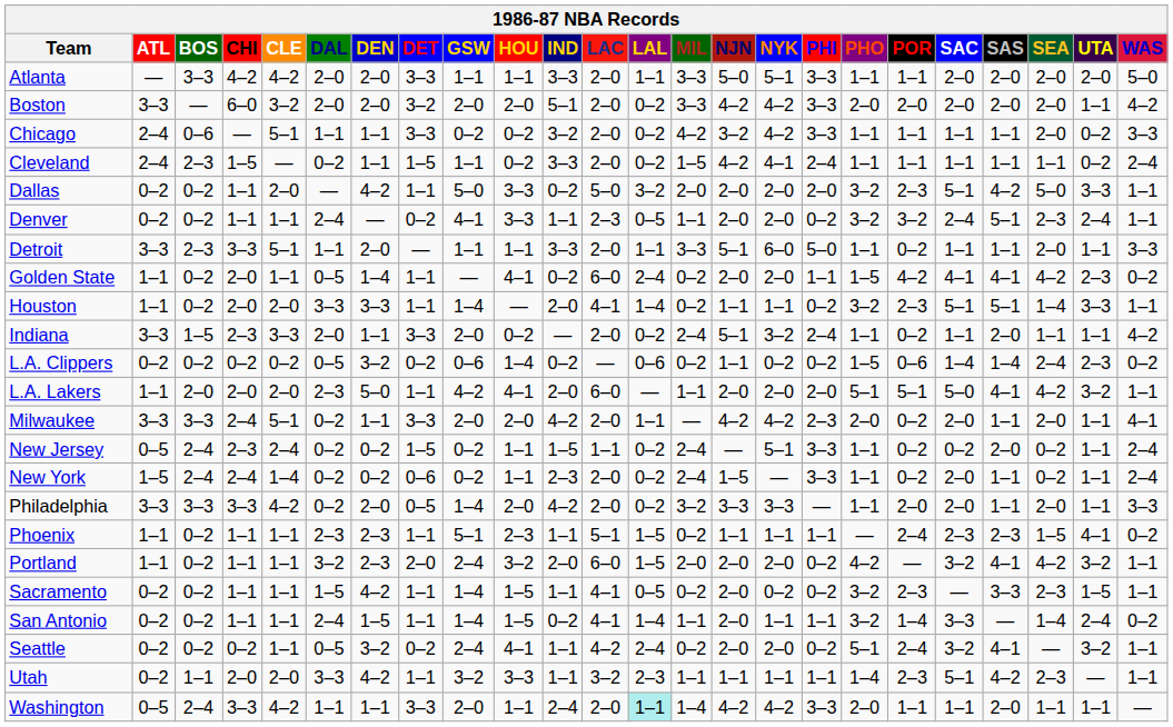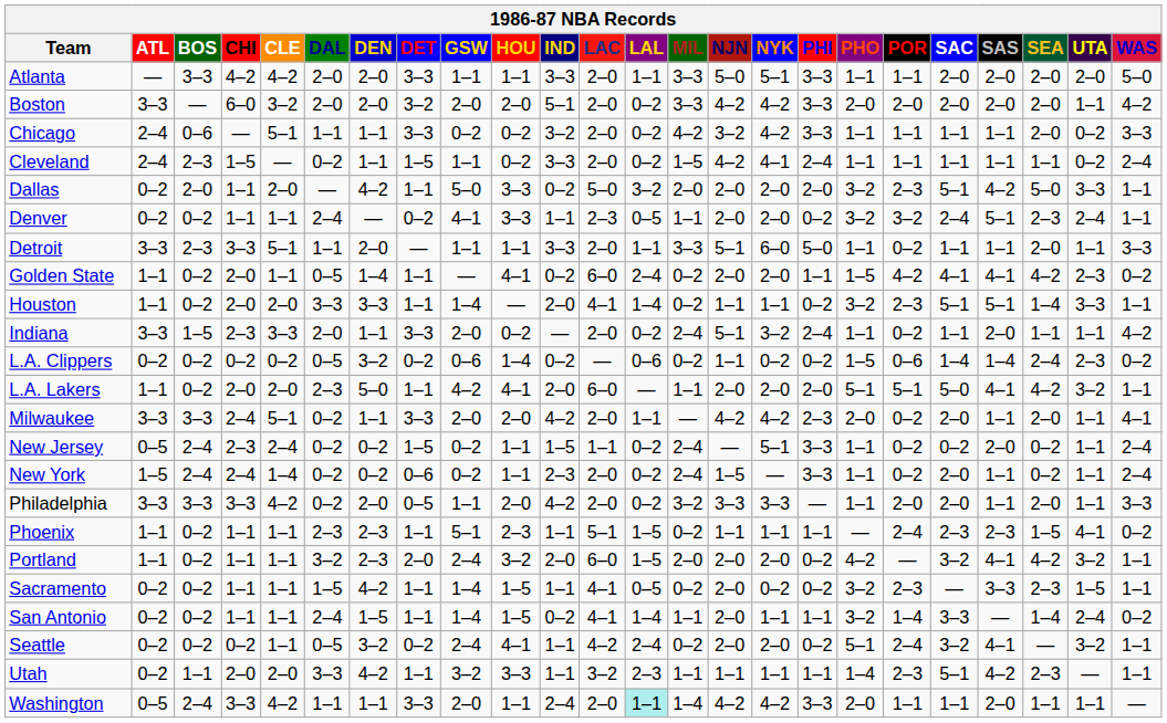Dallas | BOS: 0–2 -> 2–0
L.A. Lakers | BOS: 2–0 -> 0–2
Philadelphia | GSW: 1–4 -> 1–1
